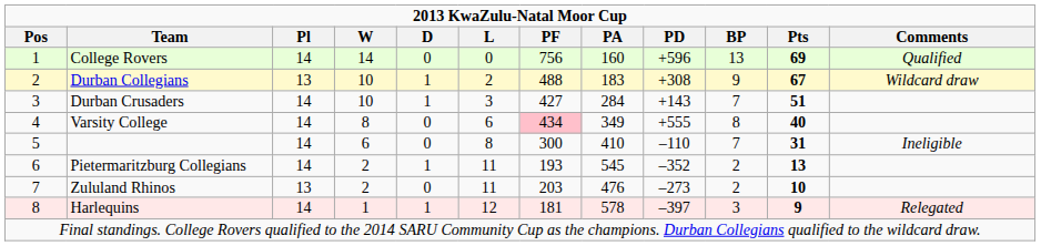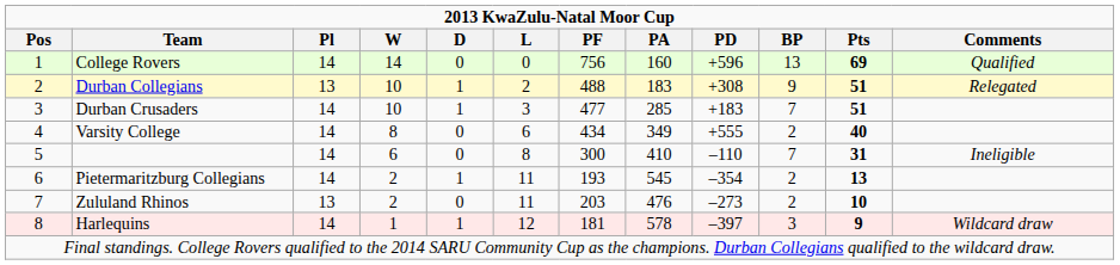Durban Collegians | Pts: 67 -> 51
Durban Collegians | Comments: Wildcard draw -> Relegated
Durban Crusaders | PF: 427 -> 477
Durban Crusaders | PA: 284 -> 285
Durban Crusaders | PD: +143 -> +183
Varsity College | PF: pink background -> no background
Varsity College | BP: 8 -> 2
Pietermaritzburg Collegians | PD: –352 -> –354
Harlequins | Comments: Relegated -> Wildcard draw
